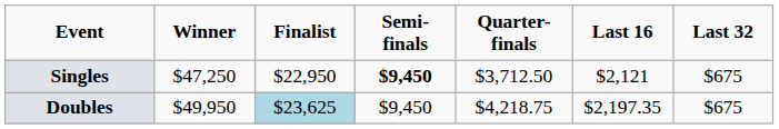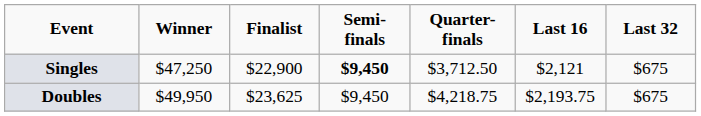Singles | Finalist: $22,950 -> $22,900
Doubles | Finalist: lightblue background -> no background
Doubles | Last 16: $2,197.35 -> $2,193.75
